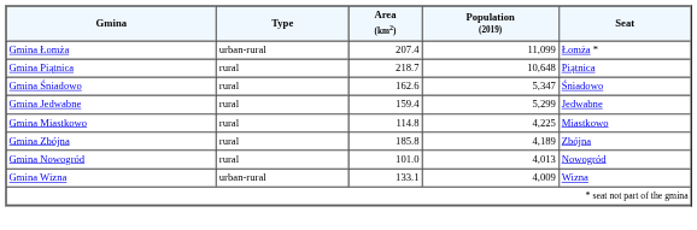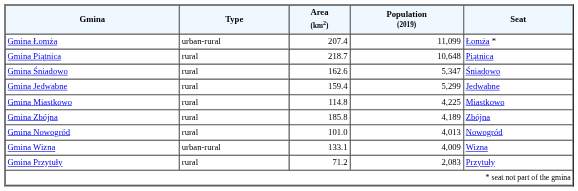+ row: Gmina Przytuły | rural | 71.2 | 2,083 | Przytuły
